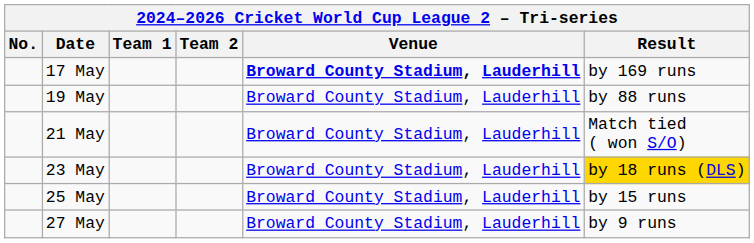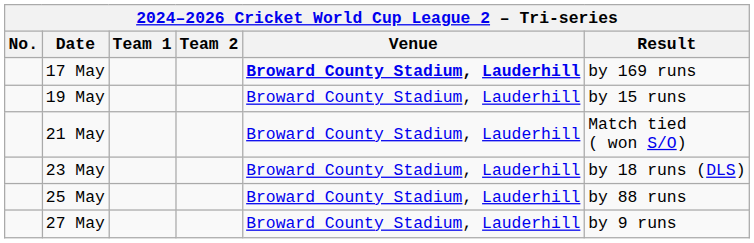19 May | Result: by 88 runs -> by 15 runs
23 May | Result: gold background -> no background
25 May | Result: by 15 runs -> by 88 runs
